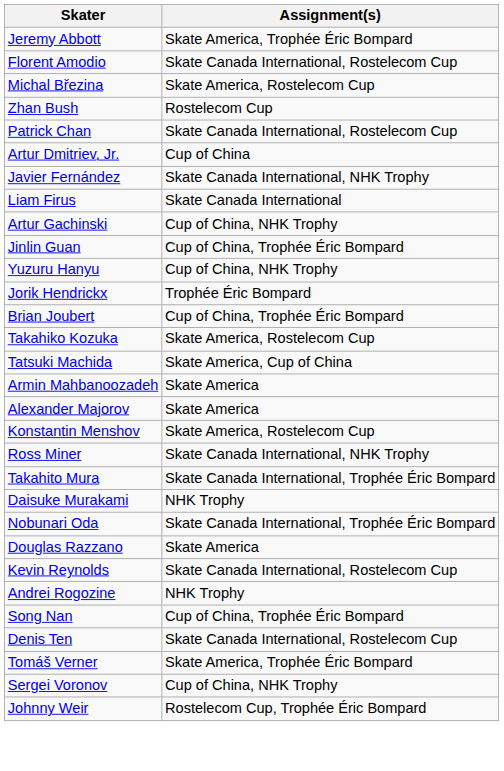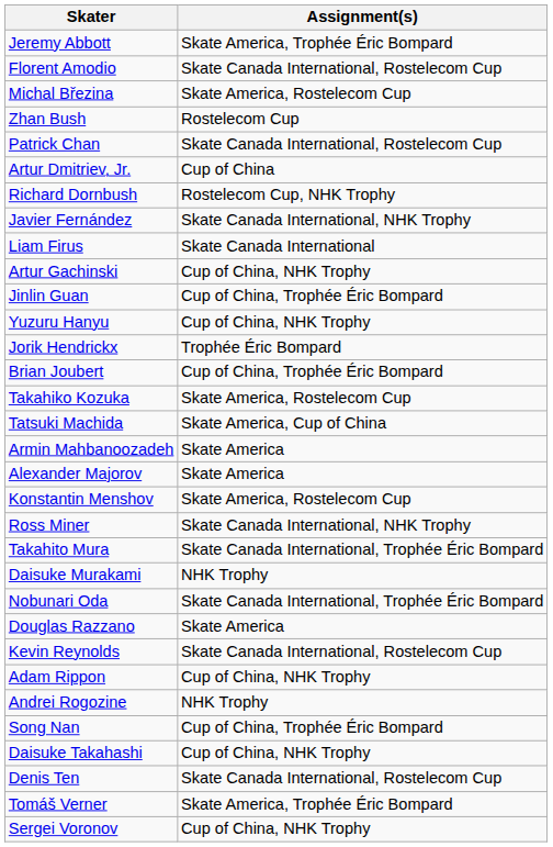+ row: Richard Dornbush | Rostelecom Cup, NHK Trophy
+ row: Adam Rippon | Cup of China, NHK Trophy
+ row: Daisuke Takahashi | Cup of China, NHK Trophy
- row: Johnny Weir | Rostelecom Cup, Trophée Éric Bompard
